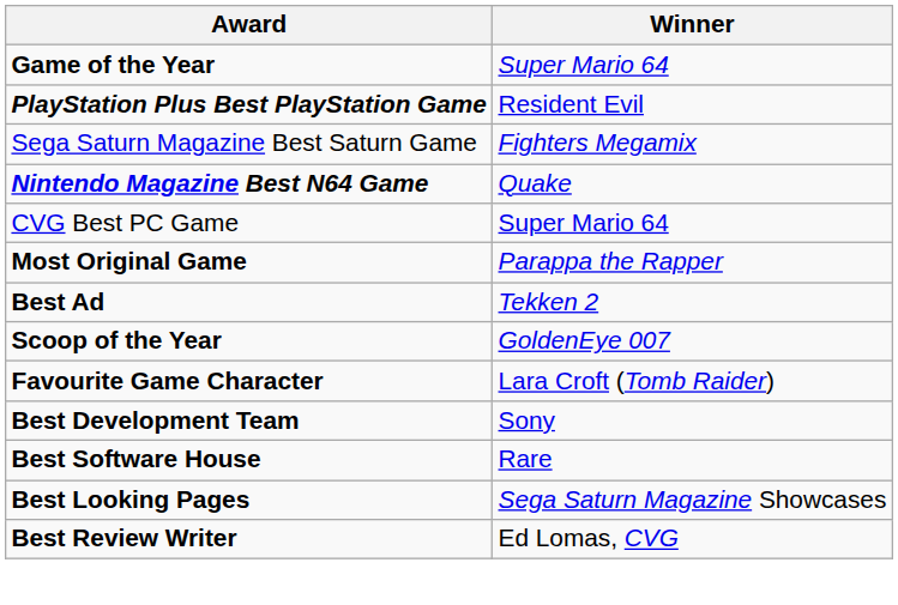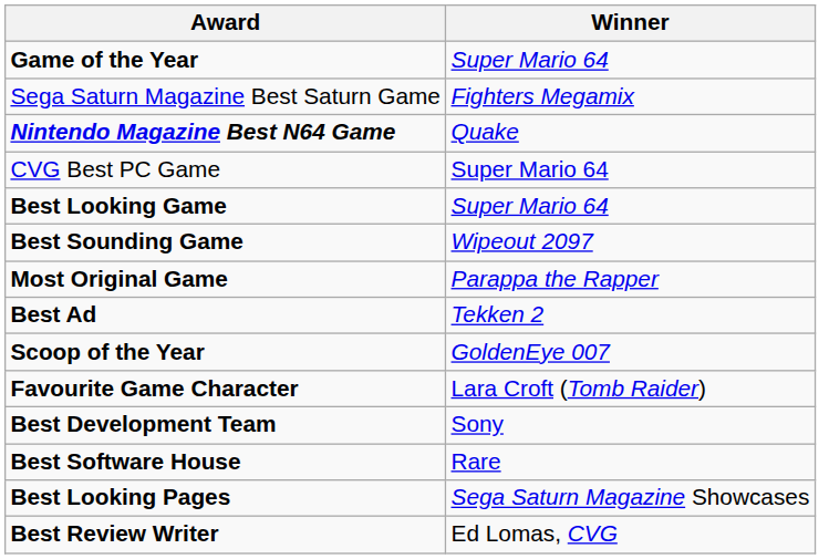- row: PlayStation Plus Best PlayStation Game | Resident Evil
+ row: Best Looking Game | Super Mario 64
+ row: Best Sounding Game | Wipeout 2097
